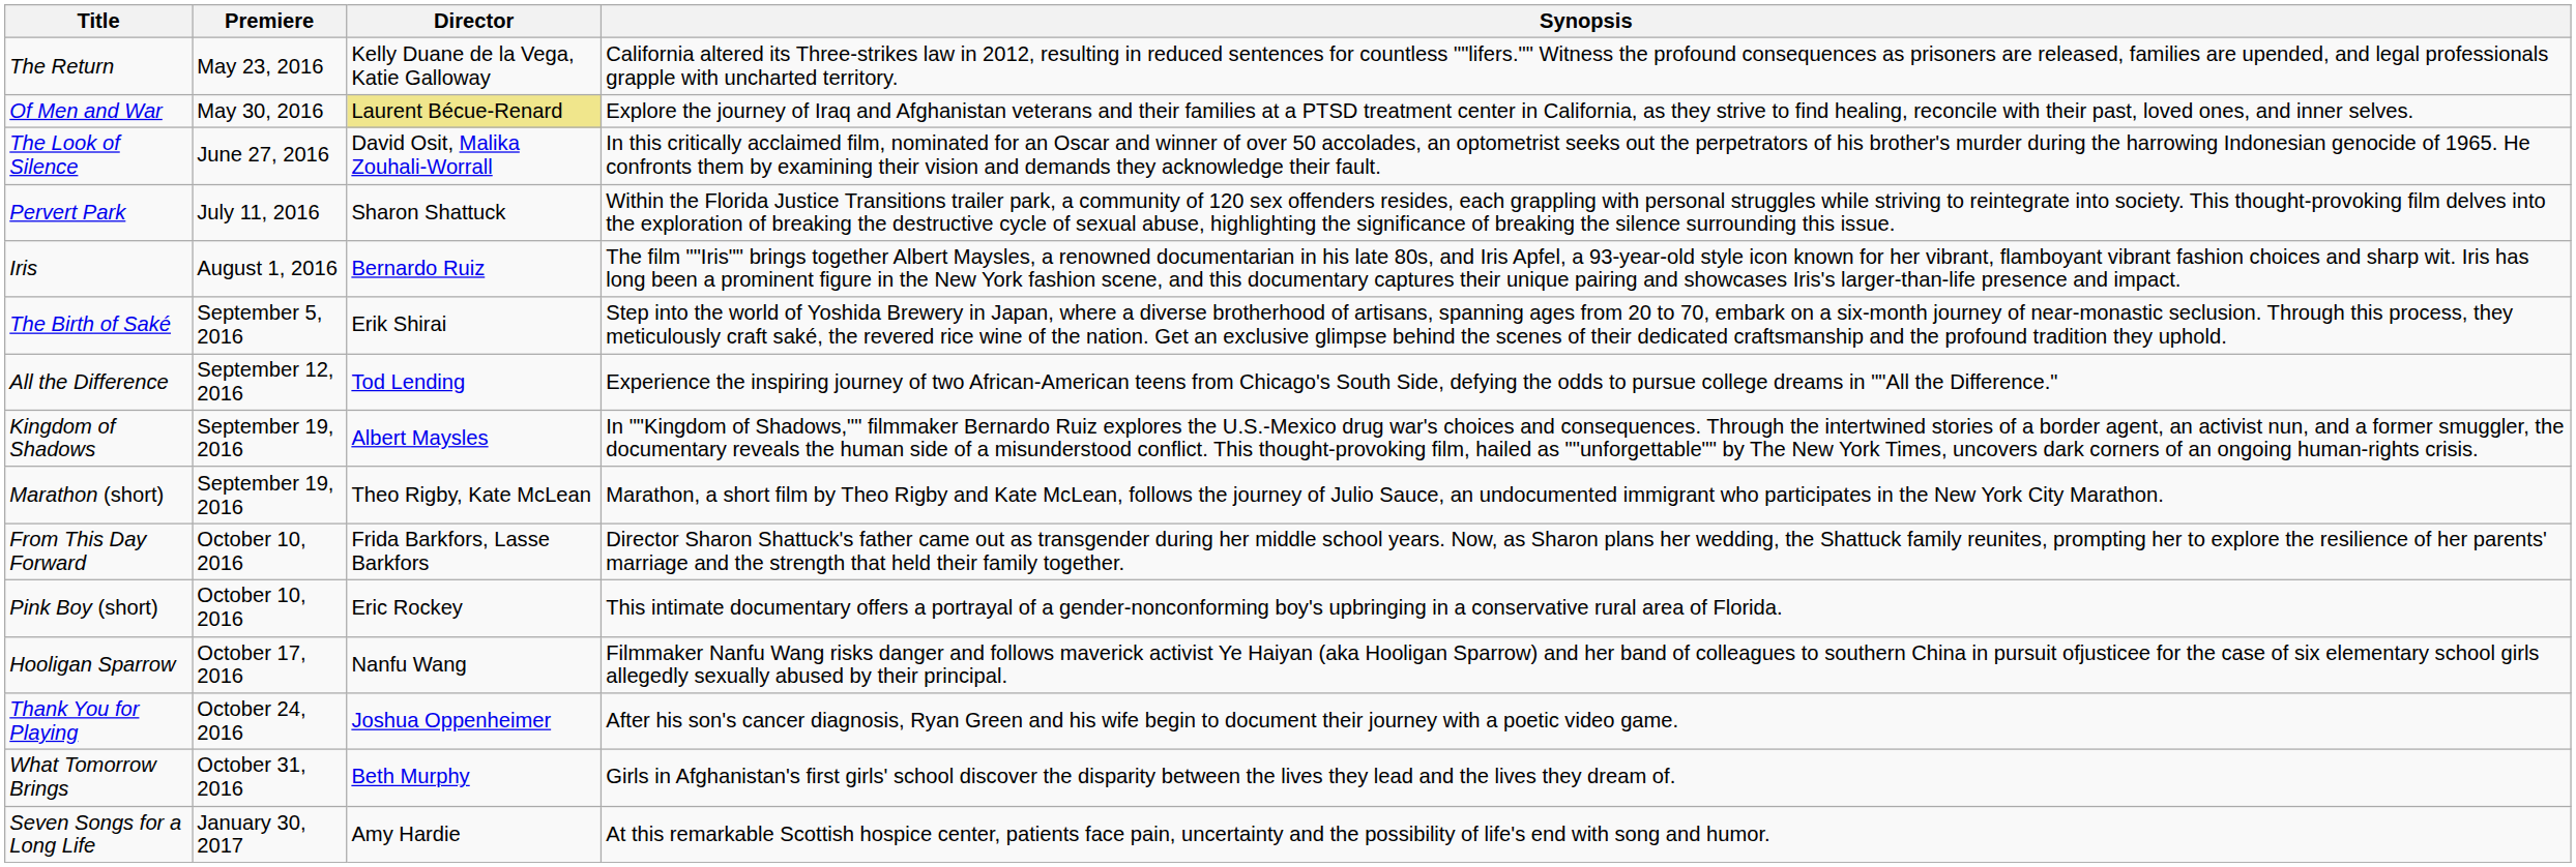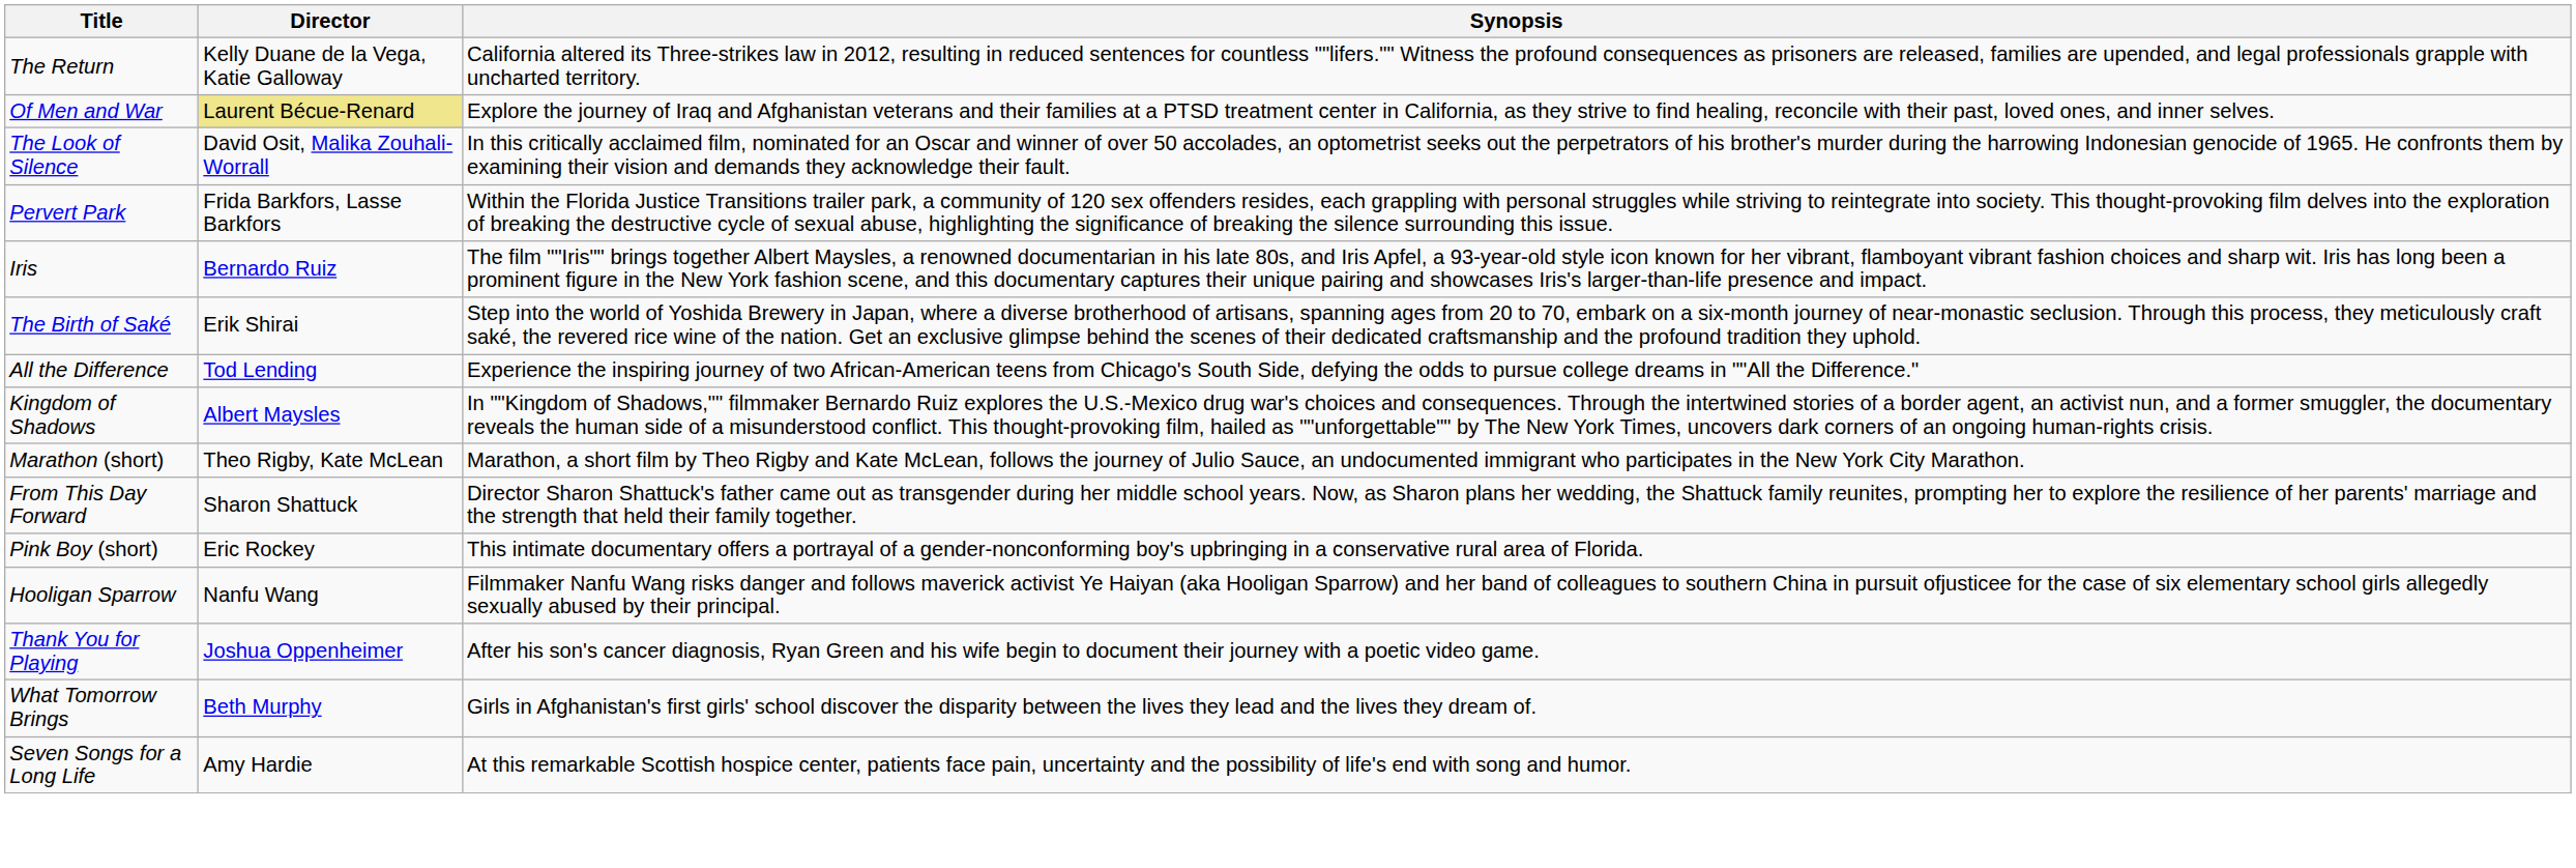- column: Premiere | May 23, 2016 | May 30, 2016 | June 27, 2016 | July 11, 2016 | August 1, 2016 | September 5, 2016 | September 12, 2016 | September 19, 2016 | September 19, 2016 | October 10, 2016 | October 10, 2016 | October 17, 2016 | October 24, 2016 | October 31, 2016 | January 30, 2017
Pervert Park | Director: Sharon Shattuck -> Frida Barkfors, Lasse Barkfors
From This Day Forward | Director: Frida Barkfors, Lasse Barkfors -> Sharon Shattuck
